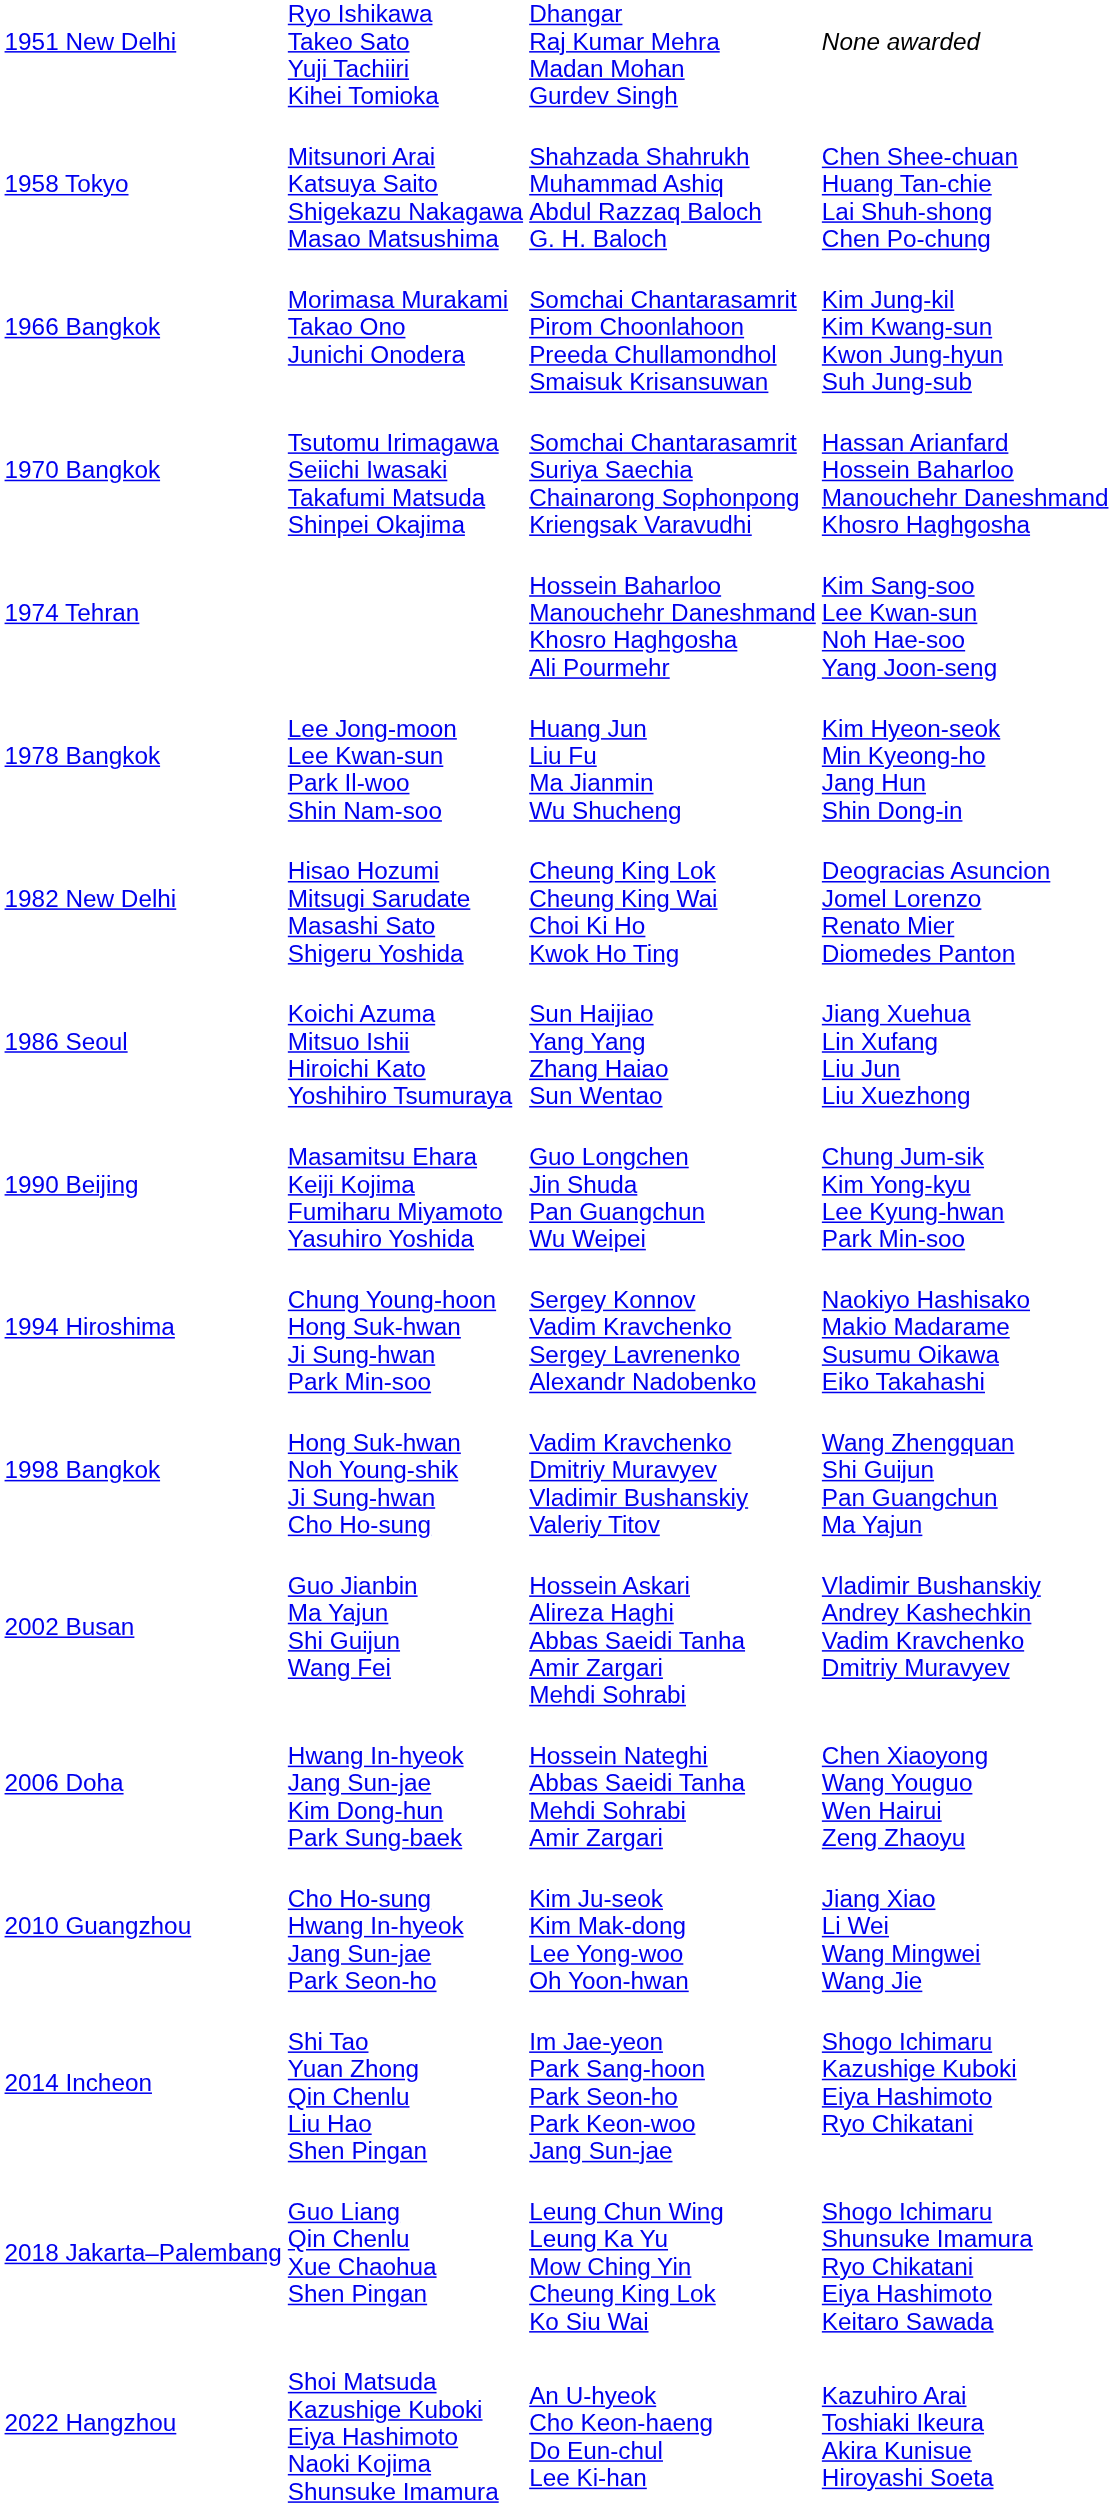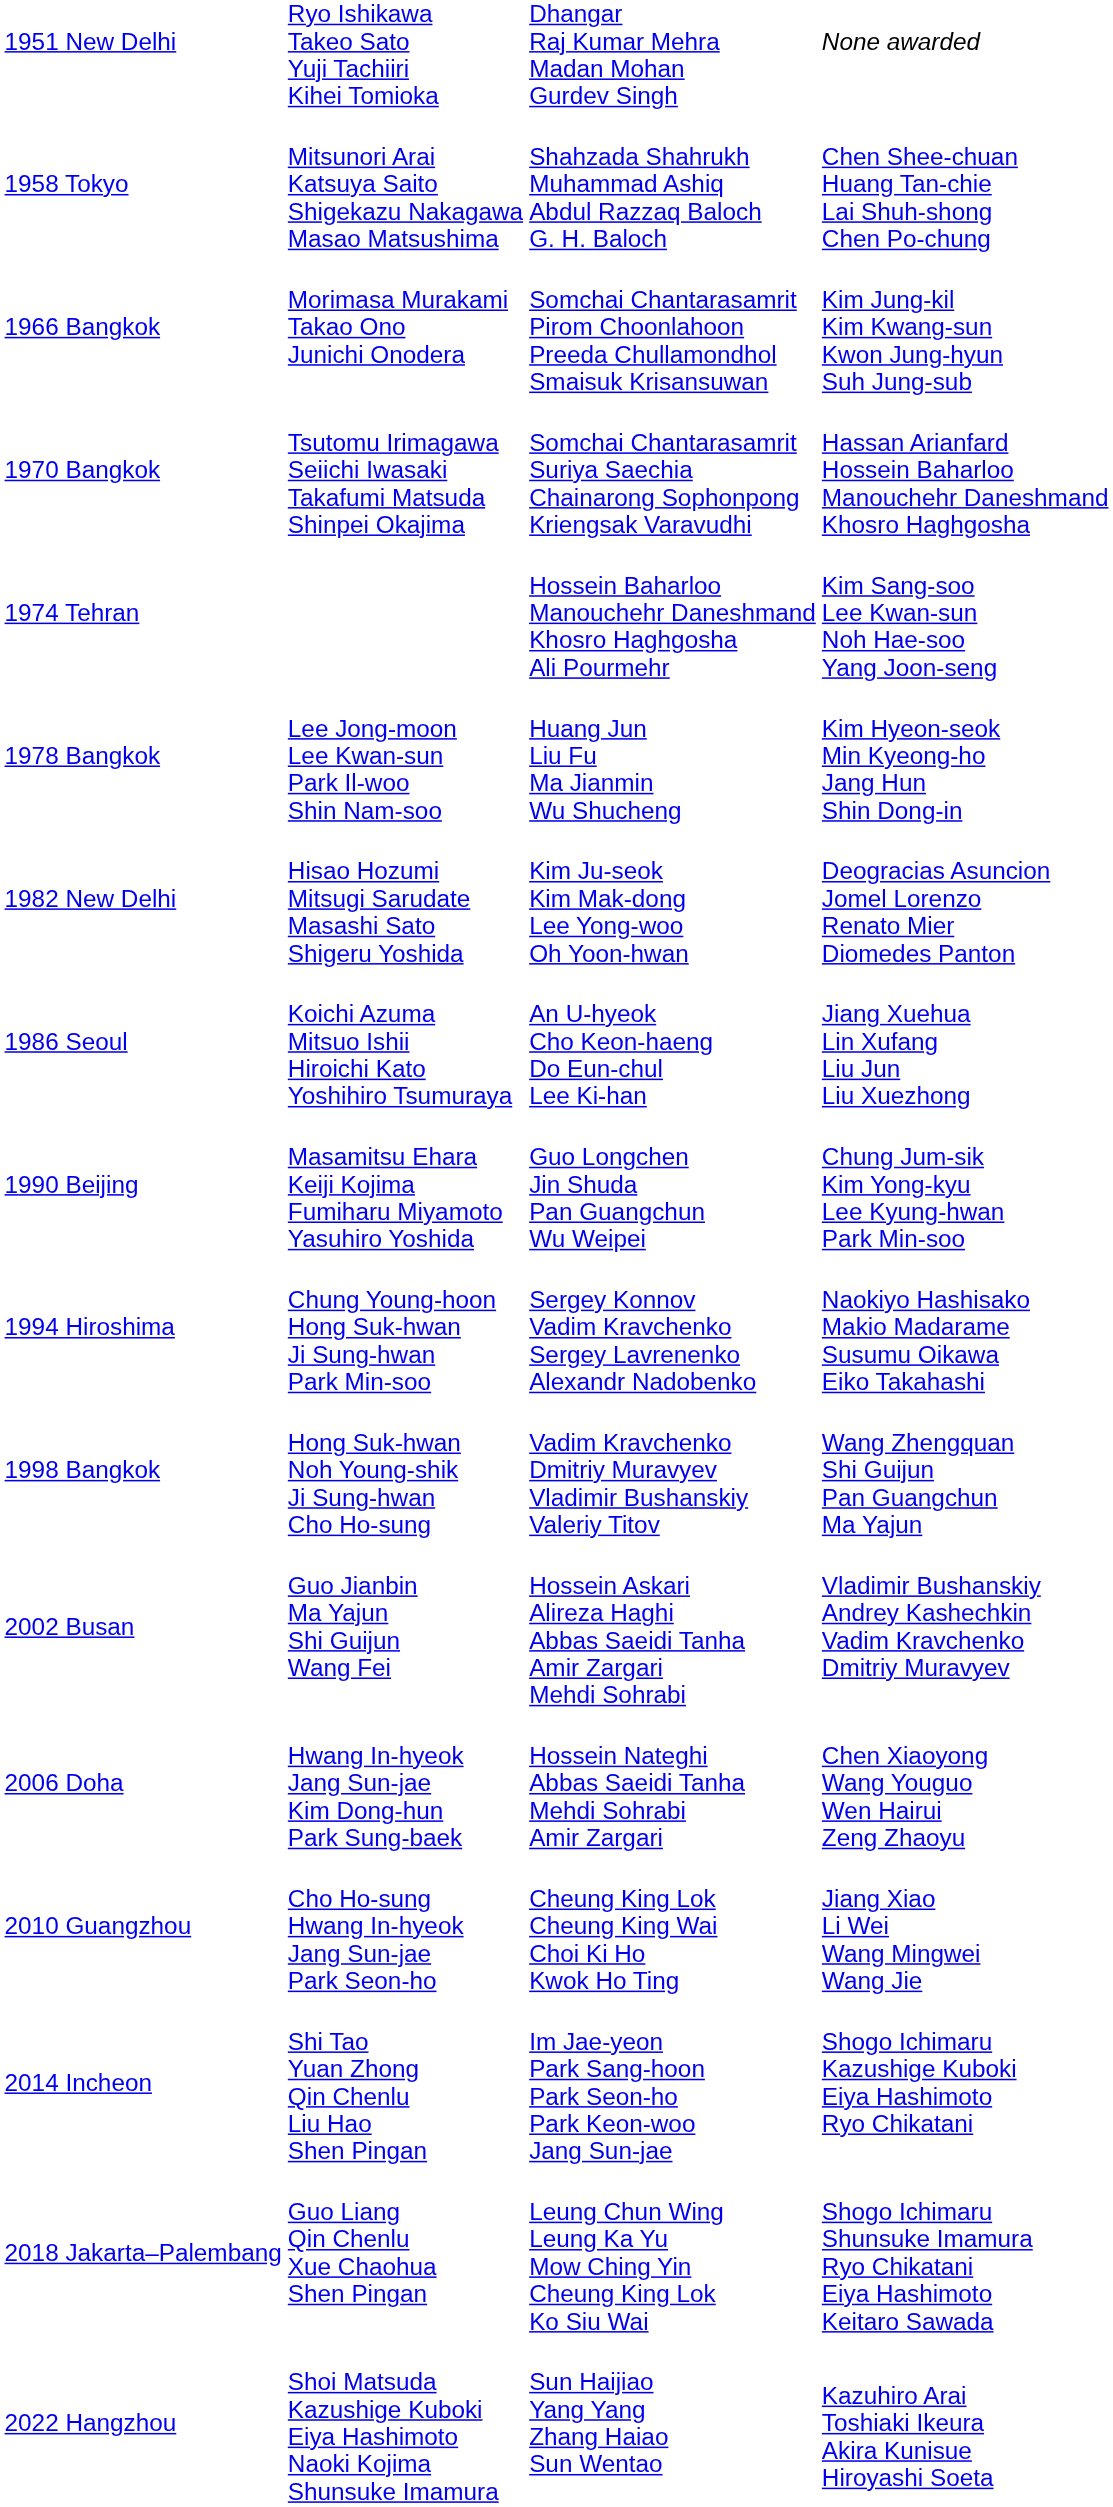1982 New Delhi | column 3: Cheung King Lok Cheung King Wai Choi Ki Ho Kwok Ho Ting -> Kim Ju-seok Kim Mak-dong Lee Yong-woo Oh Yoon-hwan
1986 Seoul | column 3: Sun Haijiao Yang Yang Zhang Haiao Sun Wentao -> An U-hyeok Cho Keon-haeng Do Eun-chul Lee Ki-han
2010 Guangzhou | column 3: Kim Ju-seok Kim Mak-dong Lee Yong-woo Oh Yoon-hwan -> Cheung King Lok Cheung King Wai Choi Ki Ho Kwok Ho Ting
2022 Hangzhou | column 3: An U-hyeok Cho Keon-haeng Do Eun-chul Lee Ki-han -> Sun Haijiao Yang Yang Zhang Haiao Sun Wentao
